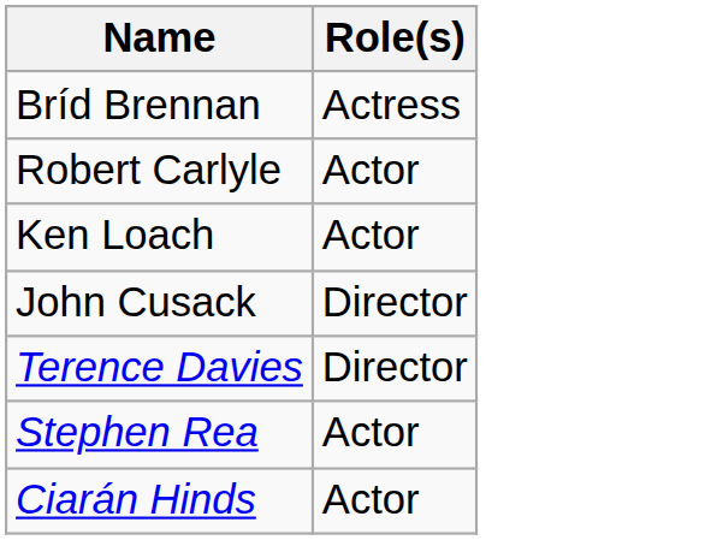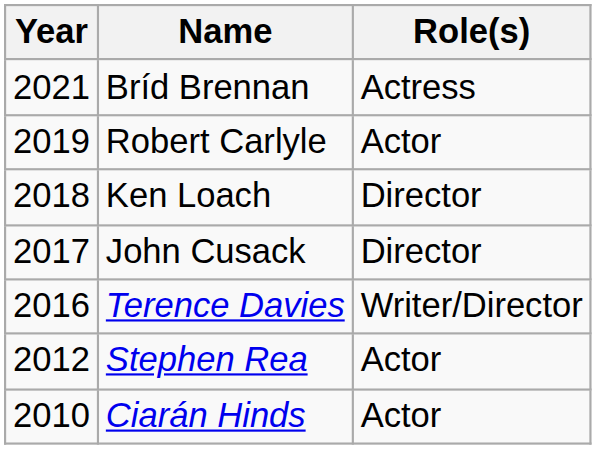+ column: Year | 2021 | 2019 | 2018 | 2017 | 2016 | 2012 | 2010
Ken Loach | Role(s): Actor -> Director
Terence Davies | Role(s): Director -> Writer/Director
